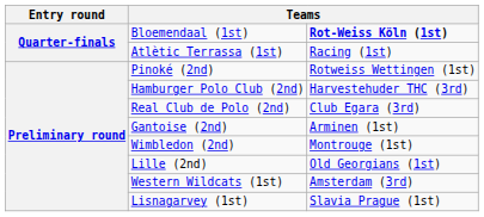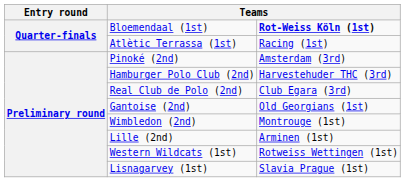Pinoké (2nd) | column 3: Rotweiss Wettingen (1st) -> Amsterdam (3rd)
Gantoise (2nd) | column 3: Arminen (1st) -> Old Georgians (1st)
Lille (2nd) | column 3: Old Georgians (1st) -> Arminen (1st)
Western Wildcats (1st) | column 3: Amsterdam (3rd) -> Rotweiss Wettingen (1st)
